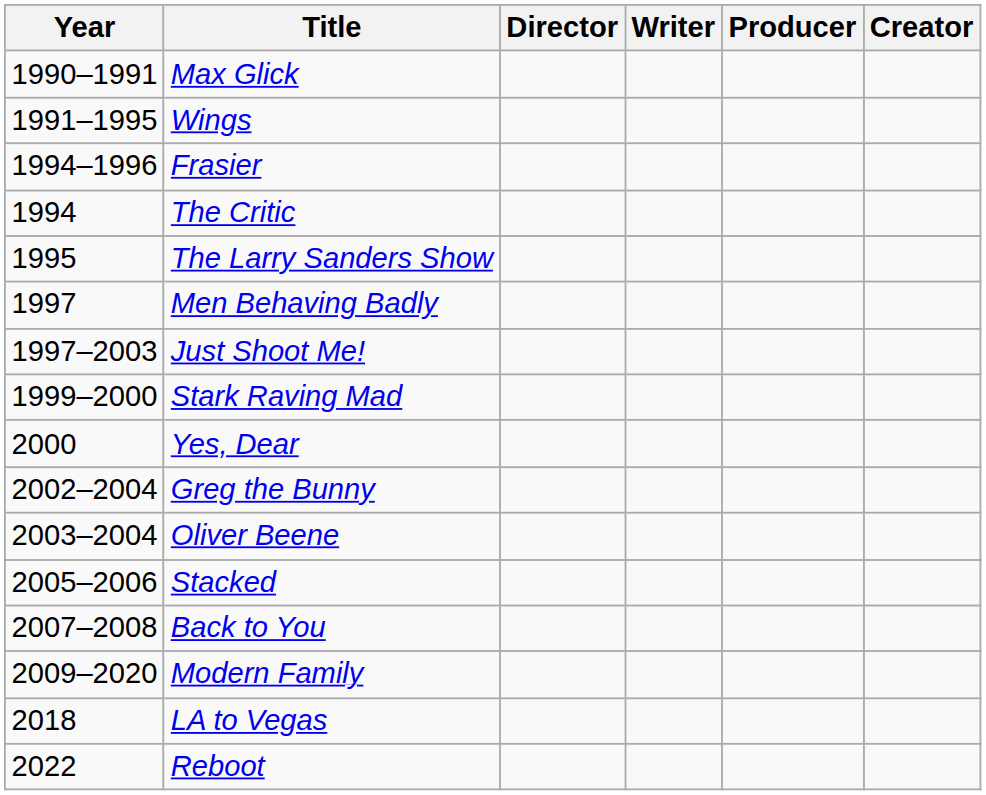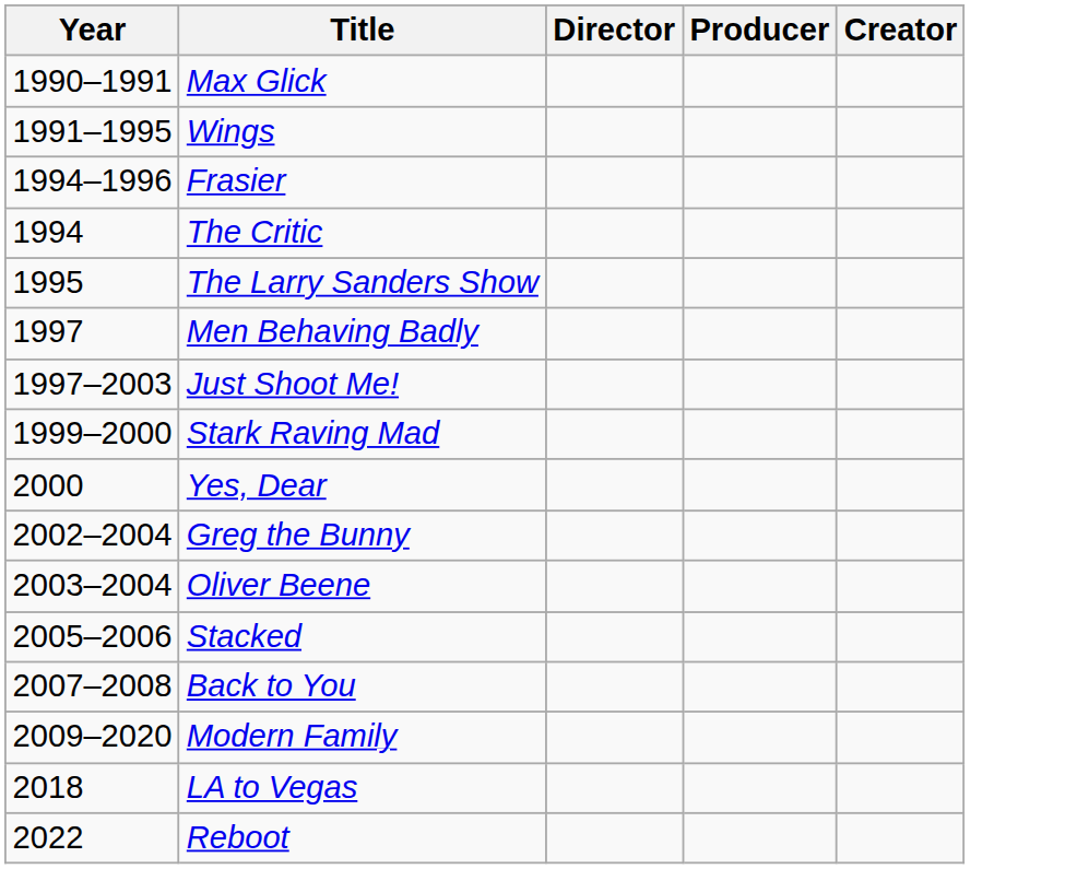- column: Writer
